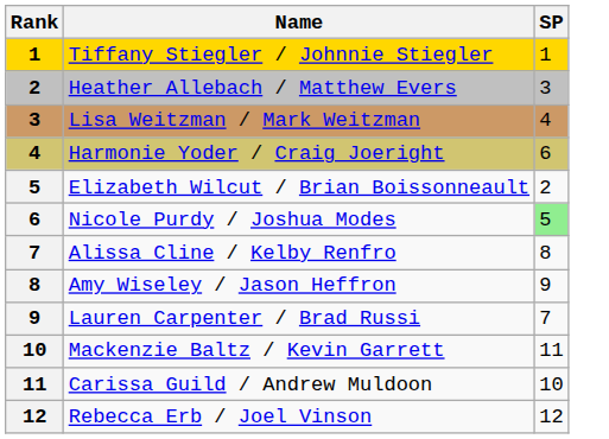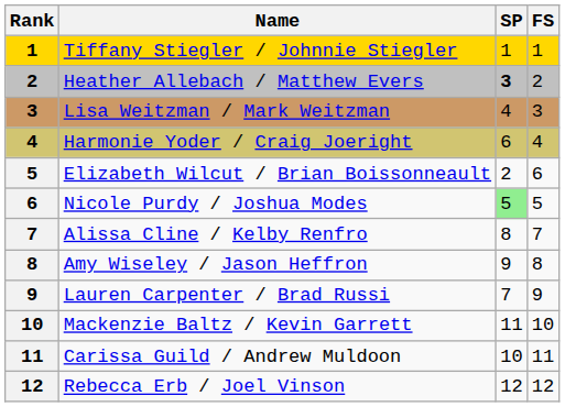+ column: FS | 1 | 2 | 3 | 4 | 6 | 5 | 7 | 8 | 9 | 10 | 11 | 12
Heather Allebach / Matthew Evers | SP: normal -> bold
